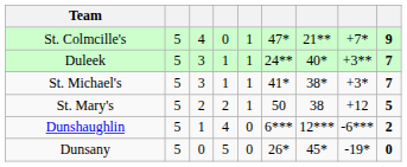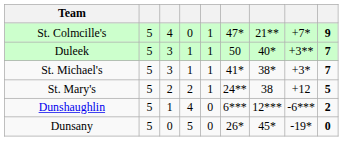Duleek | column 6: 24** -> 50
St. Mary's | column 6: 50 -> 24**
